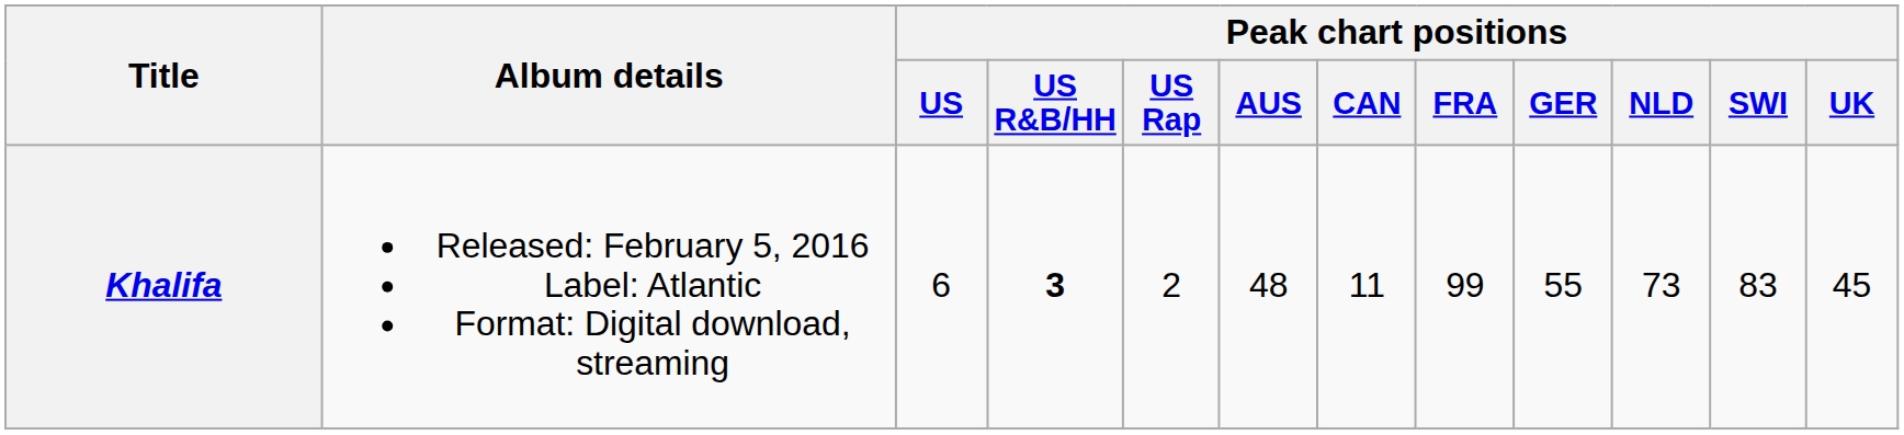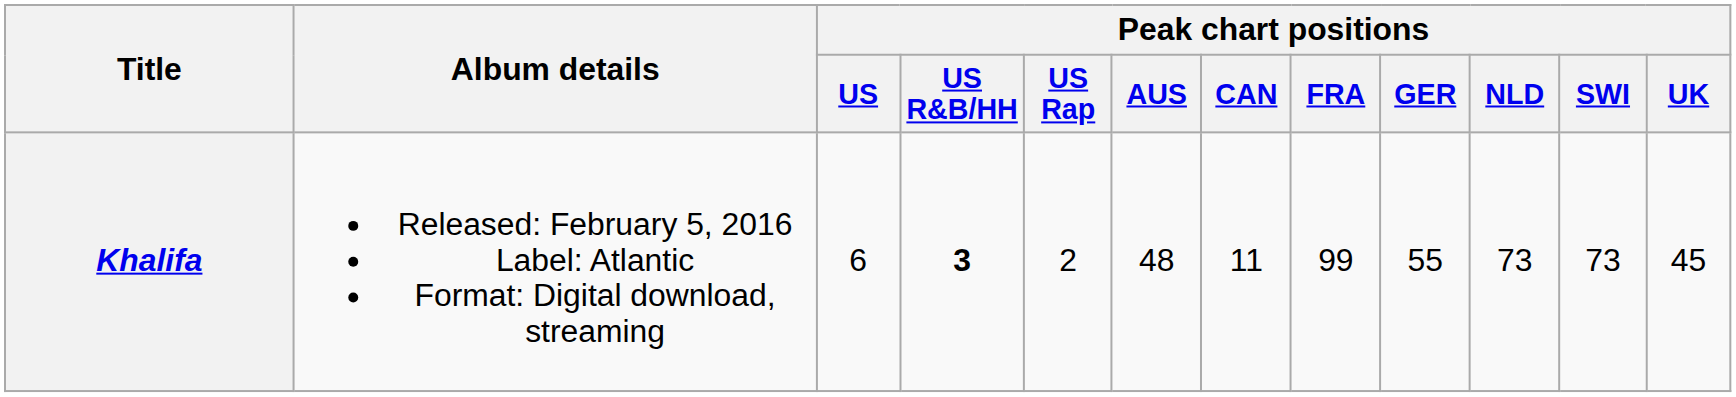Khalifa | Peak chart positions / SWI: 83 -> 73
